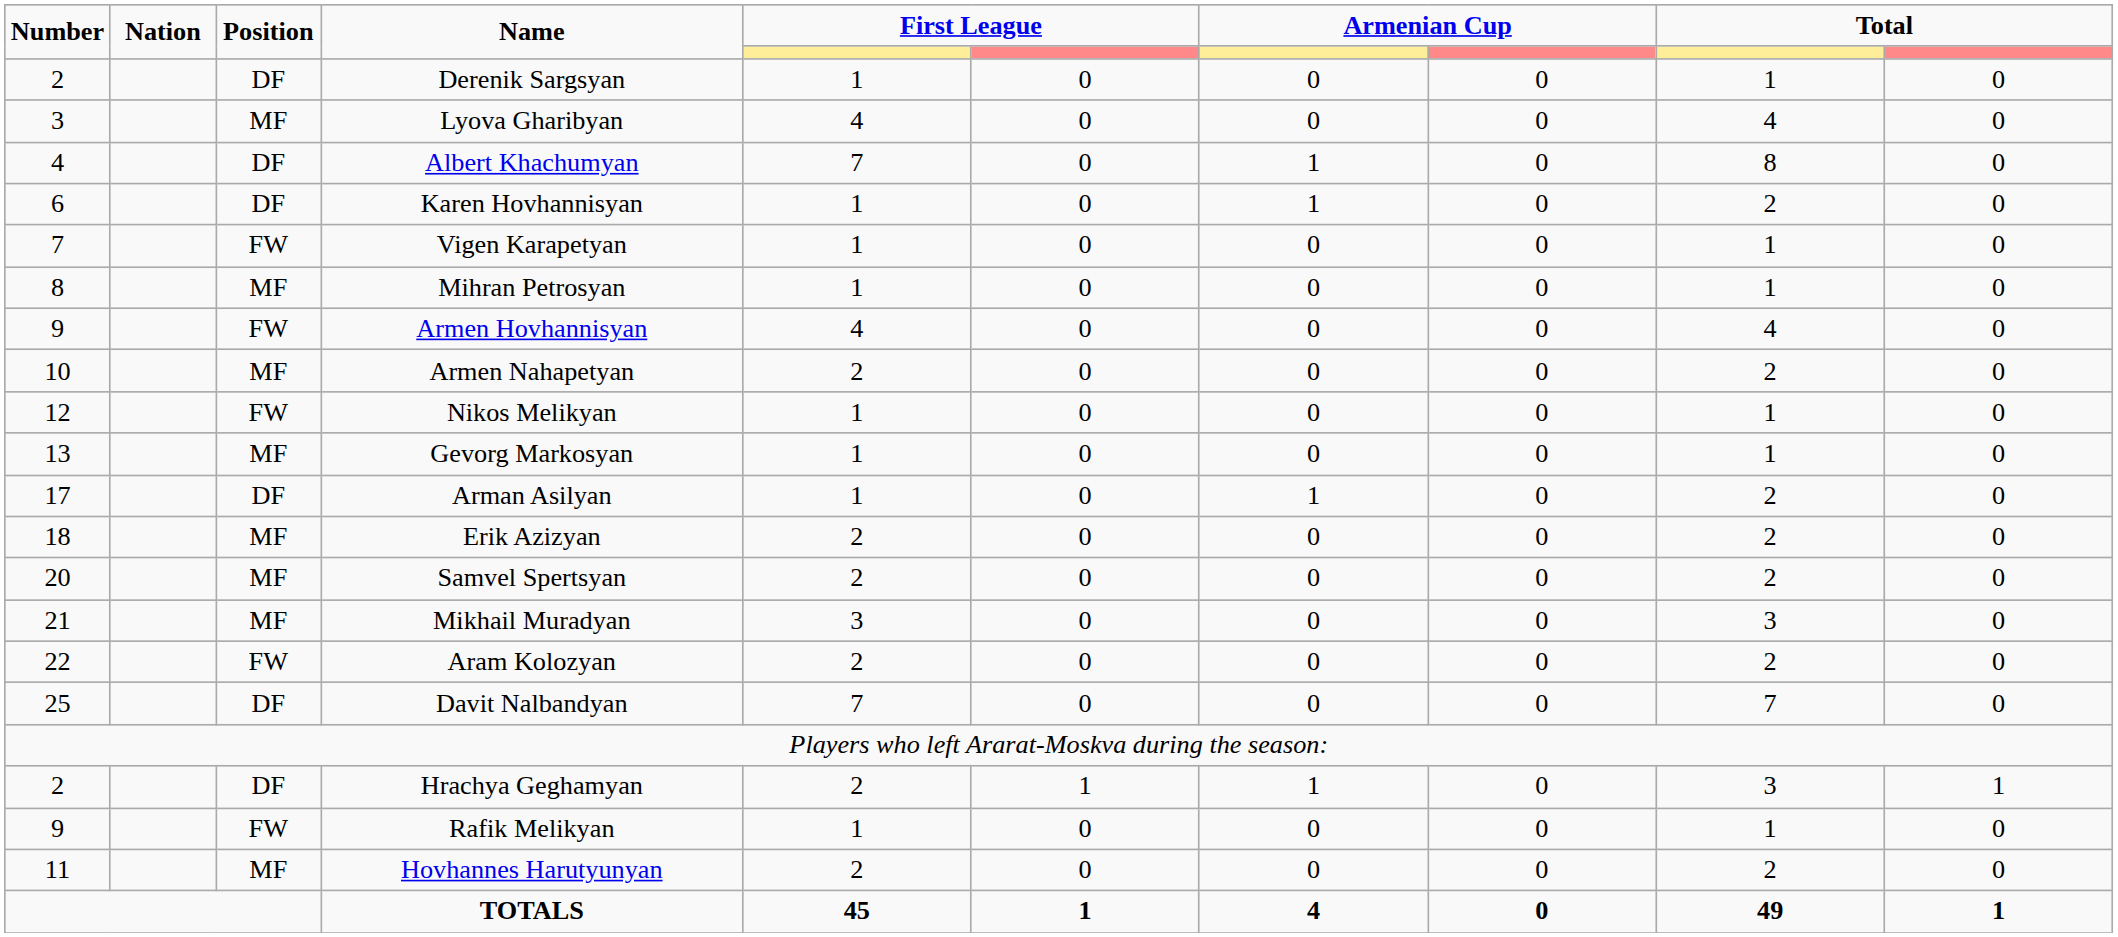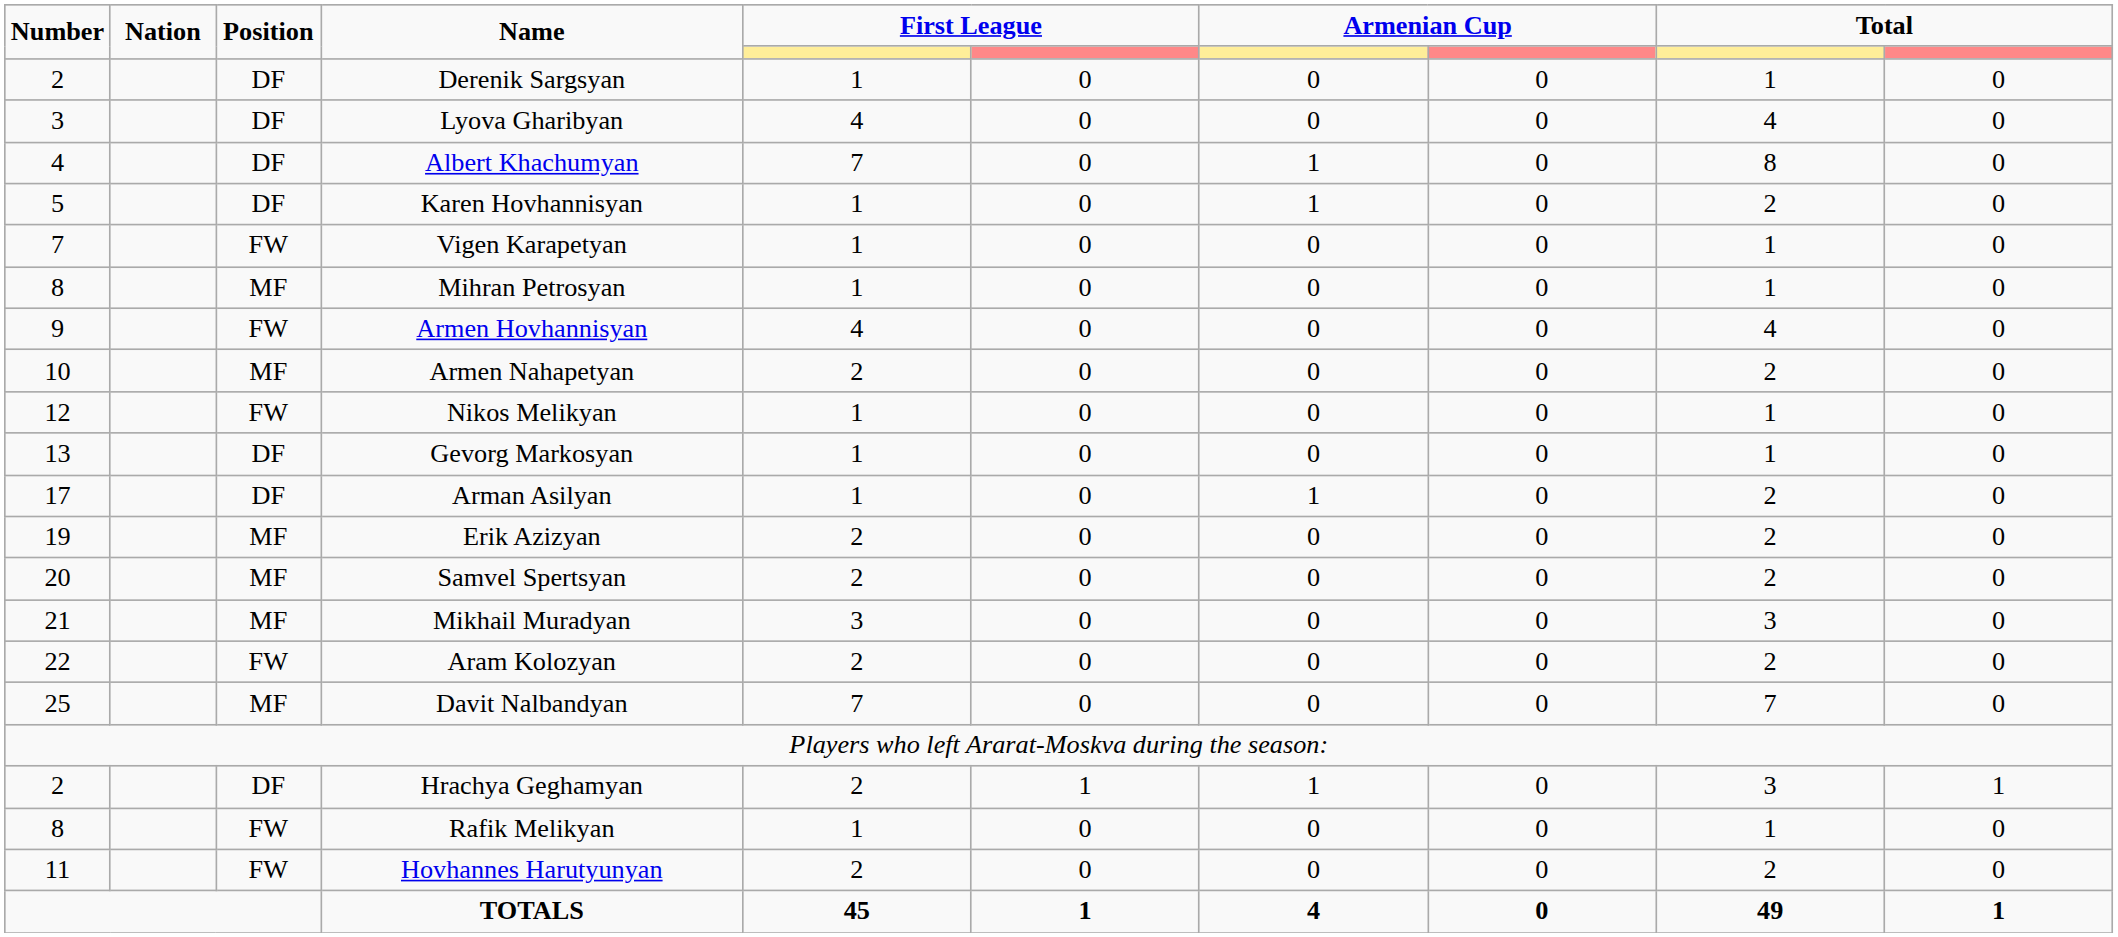Lyova Gharibyan | Position: MF -> DF
Karen Hovhannisyan | Number: 6 -> 5
Gevorg Markosyan | Position: MF -> DF
Erik Azizyan | Number: 18 -> 19
Davit Nalbandyan | Position: DF -> MF
Rafik Melikyan | Number: 9 -> 8
Hovhannes Harutyunyan | Position: MF -> FW
